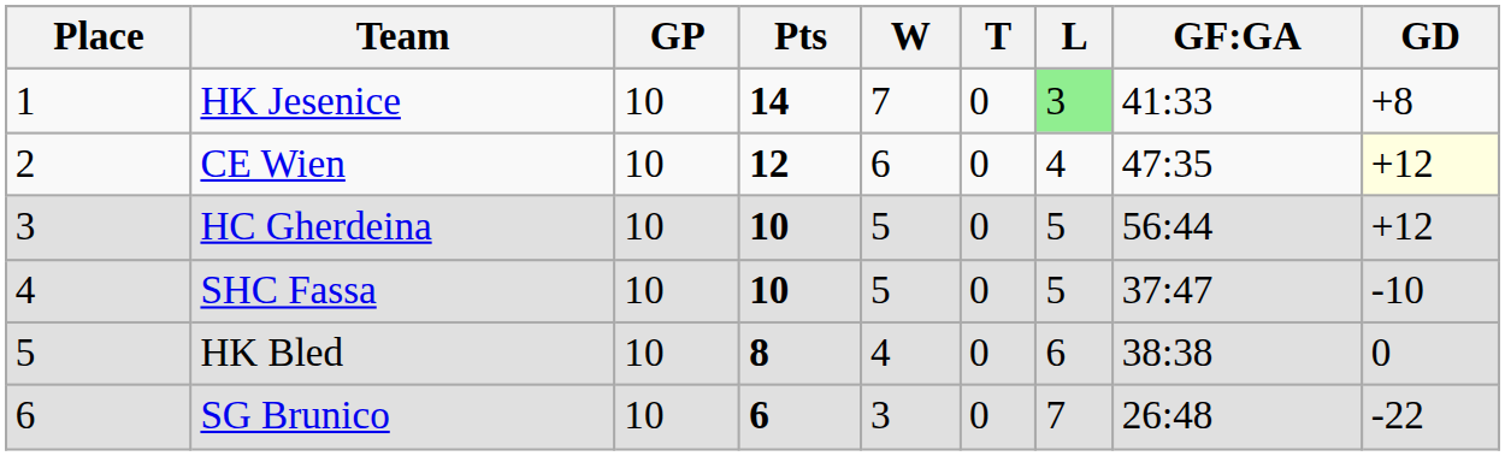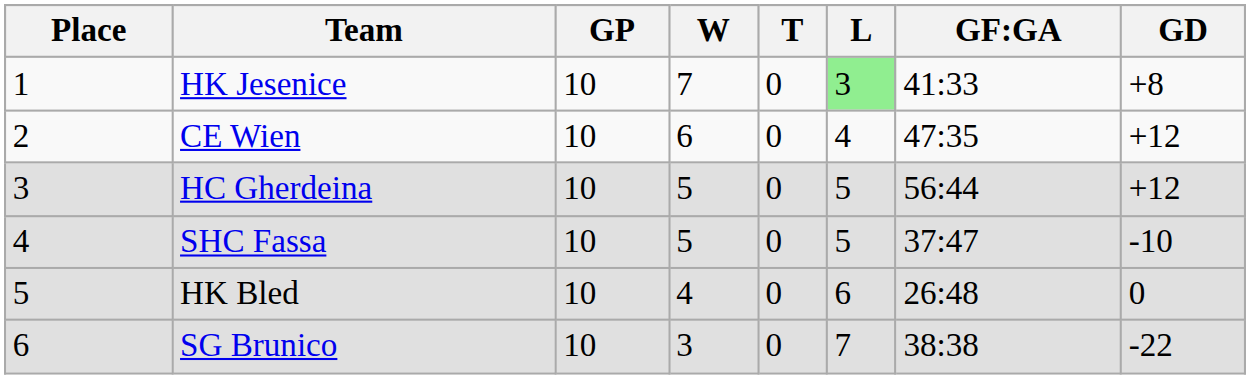- column: Pts | 14 | 12 | 10 | 10 | 8 | 6
CE Wien | GD: lightyellow background -> no background
HK Bled | GF:GA: 38:38 -> 26:48
SG Brunico | GF:GA: 26:48 -> 38:38
